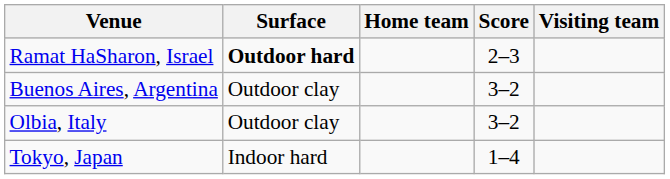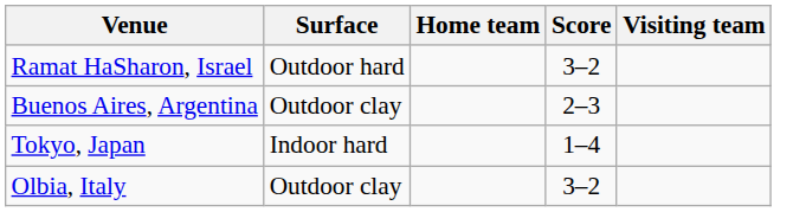Ramat HaSharon, Israel | Surface: bold -> normal
Ramat HaSharon, Israel | Score: 2–3 -> 3–2
Buenos Aires, Argentina | Score: 3–2 -> 2–3
rows swapped: Tokyo, Japan <-> Olbia, Italy
